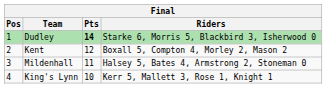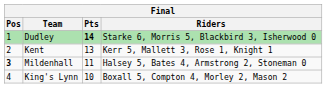Kent | Pts: 12 -> 13
Kent | Riders: Boxall 5, Compton 4, Morley 2, Mason 2 -> Kerr 5, Mallett 3, Rose 1, Knight 1
Mildenhall | Pos: normal -> bold
King's Lynn | Riders: Kerr 5, Mallett 3, Rose 1, Knight 1 -> Boxall 5, Compton 4, Morley 2, Mason 2
